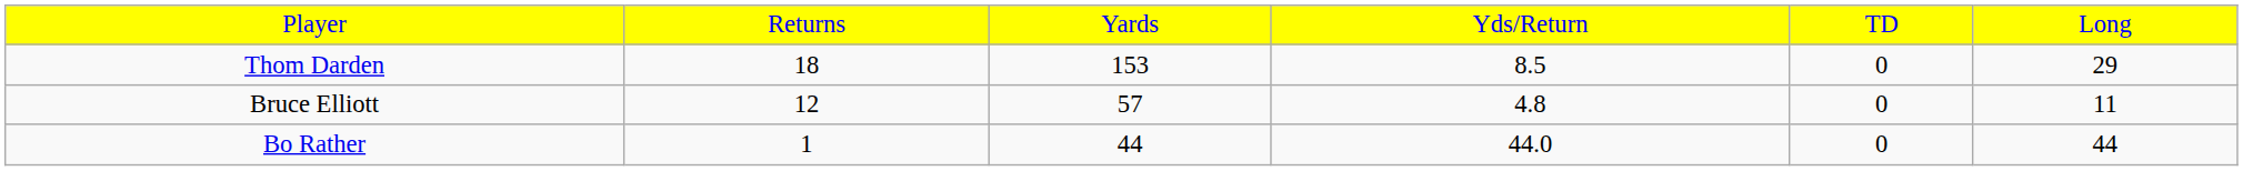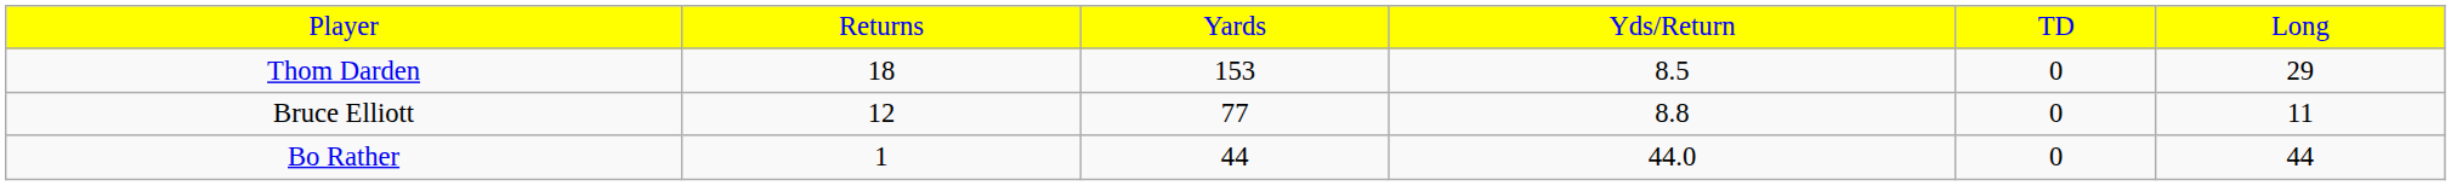Bruce Elliott | column 3: 57 -> 77
Bruce Elliott | column 4: 4.8 -> 8.8
